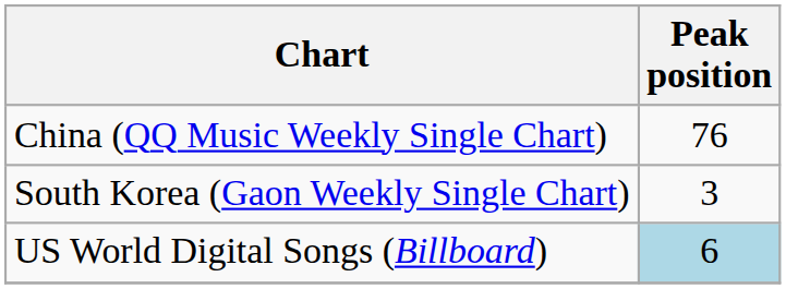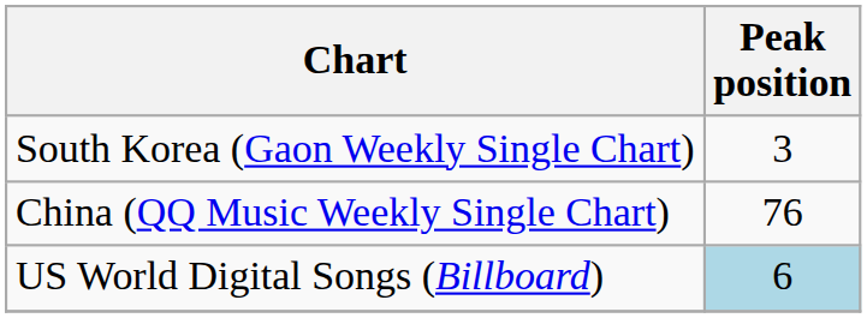rows swapped: China (QQ Music Weekly Single Chart) <-> South Korea (Gaon Weekly Single Chart)
